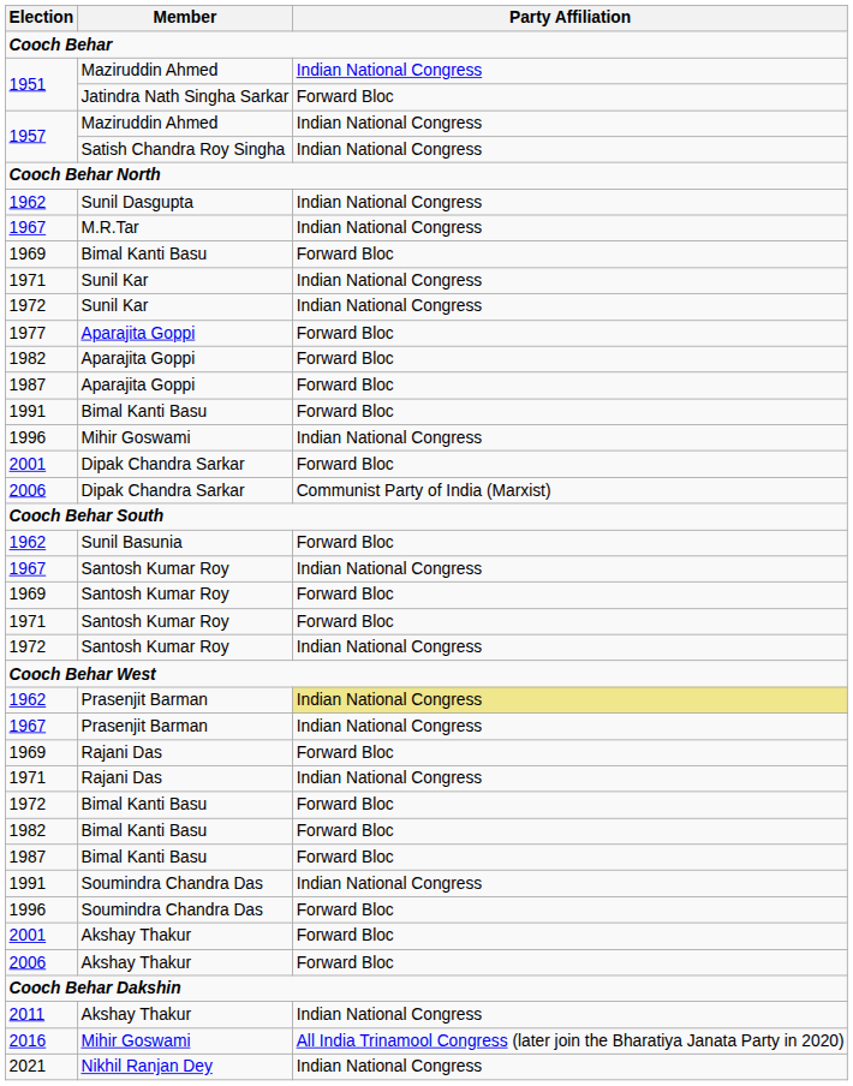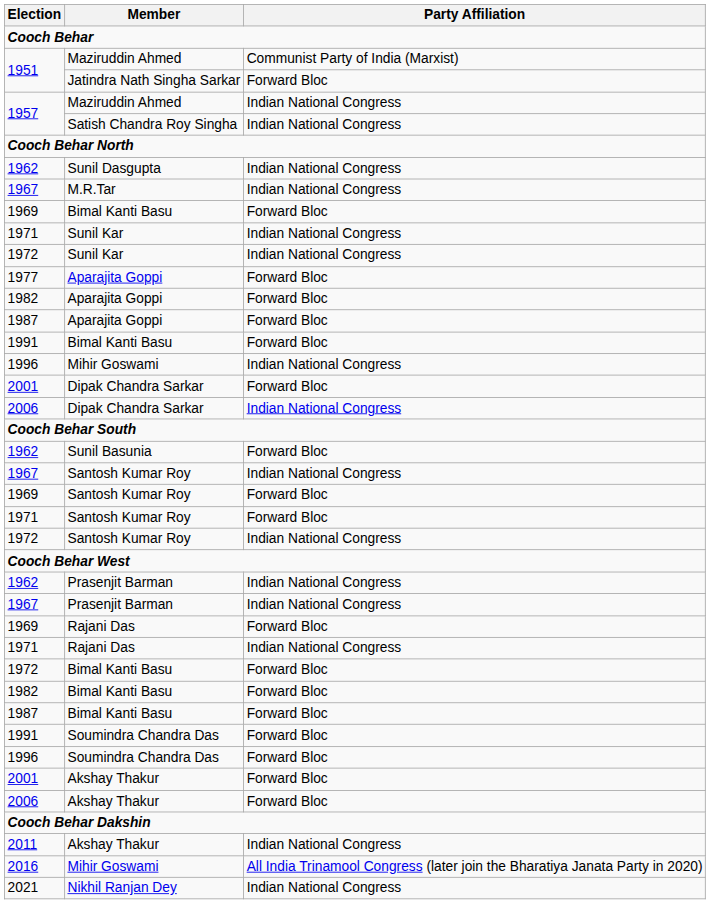1951 / Maziruddin Ahmed | Party Affiliation: Indian National Congress -> Communist Party of India (Marxist)
2006 / Dipak Chandra Sarkar | Party Affiliation: Communist Party of India (Marxist) -> Indian National Congress
1962 / Prasenjit Barman | Party Affiliation: khaki background -> no background
1991 / Soumindra Chandra Das | Party Affiliation: Indian National Congress -> Forward Bloc
